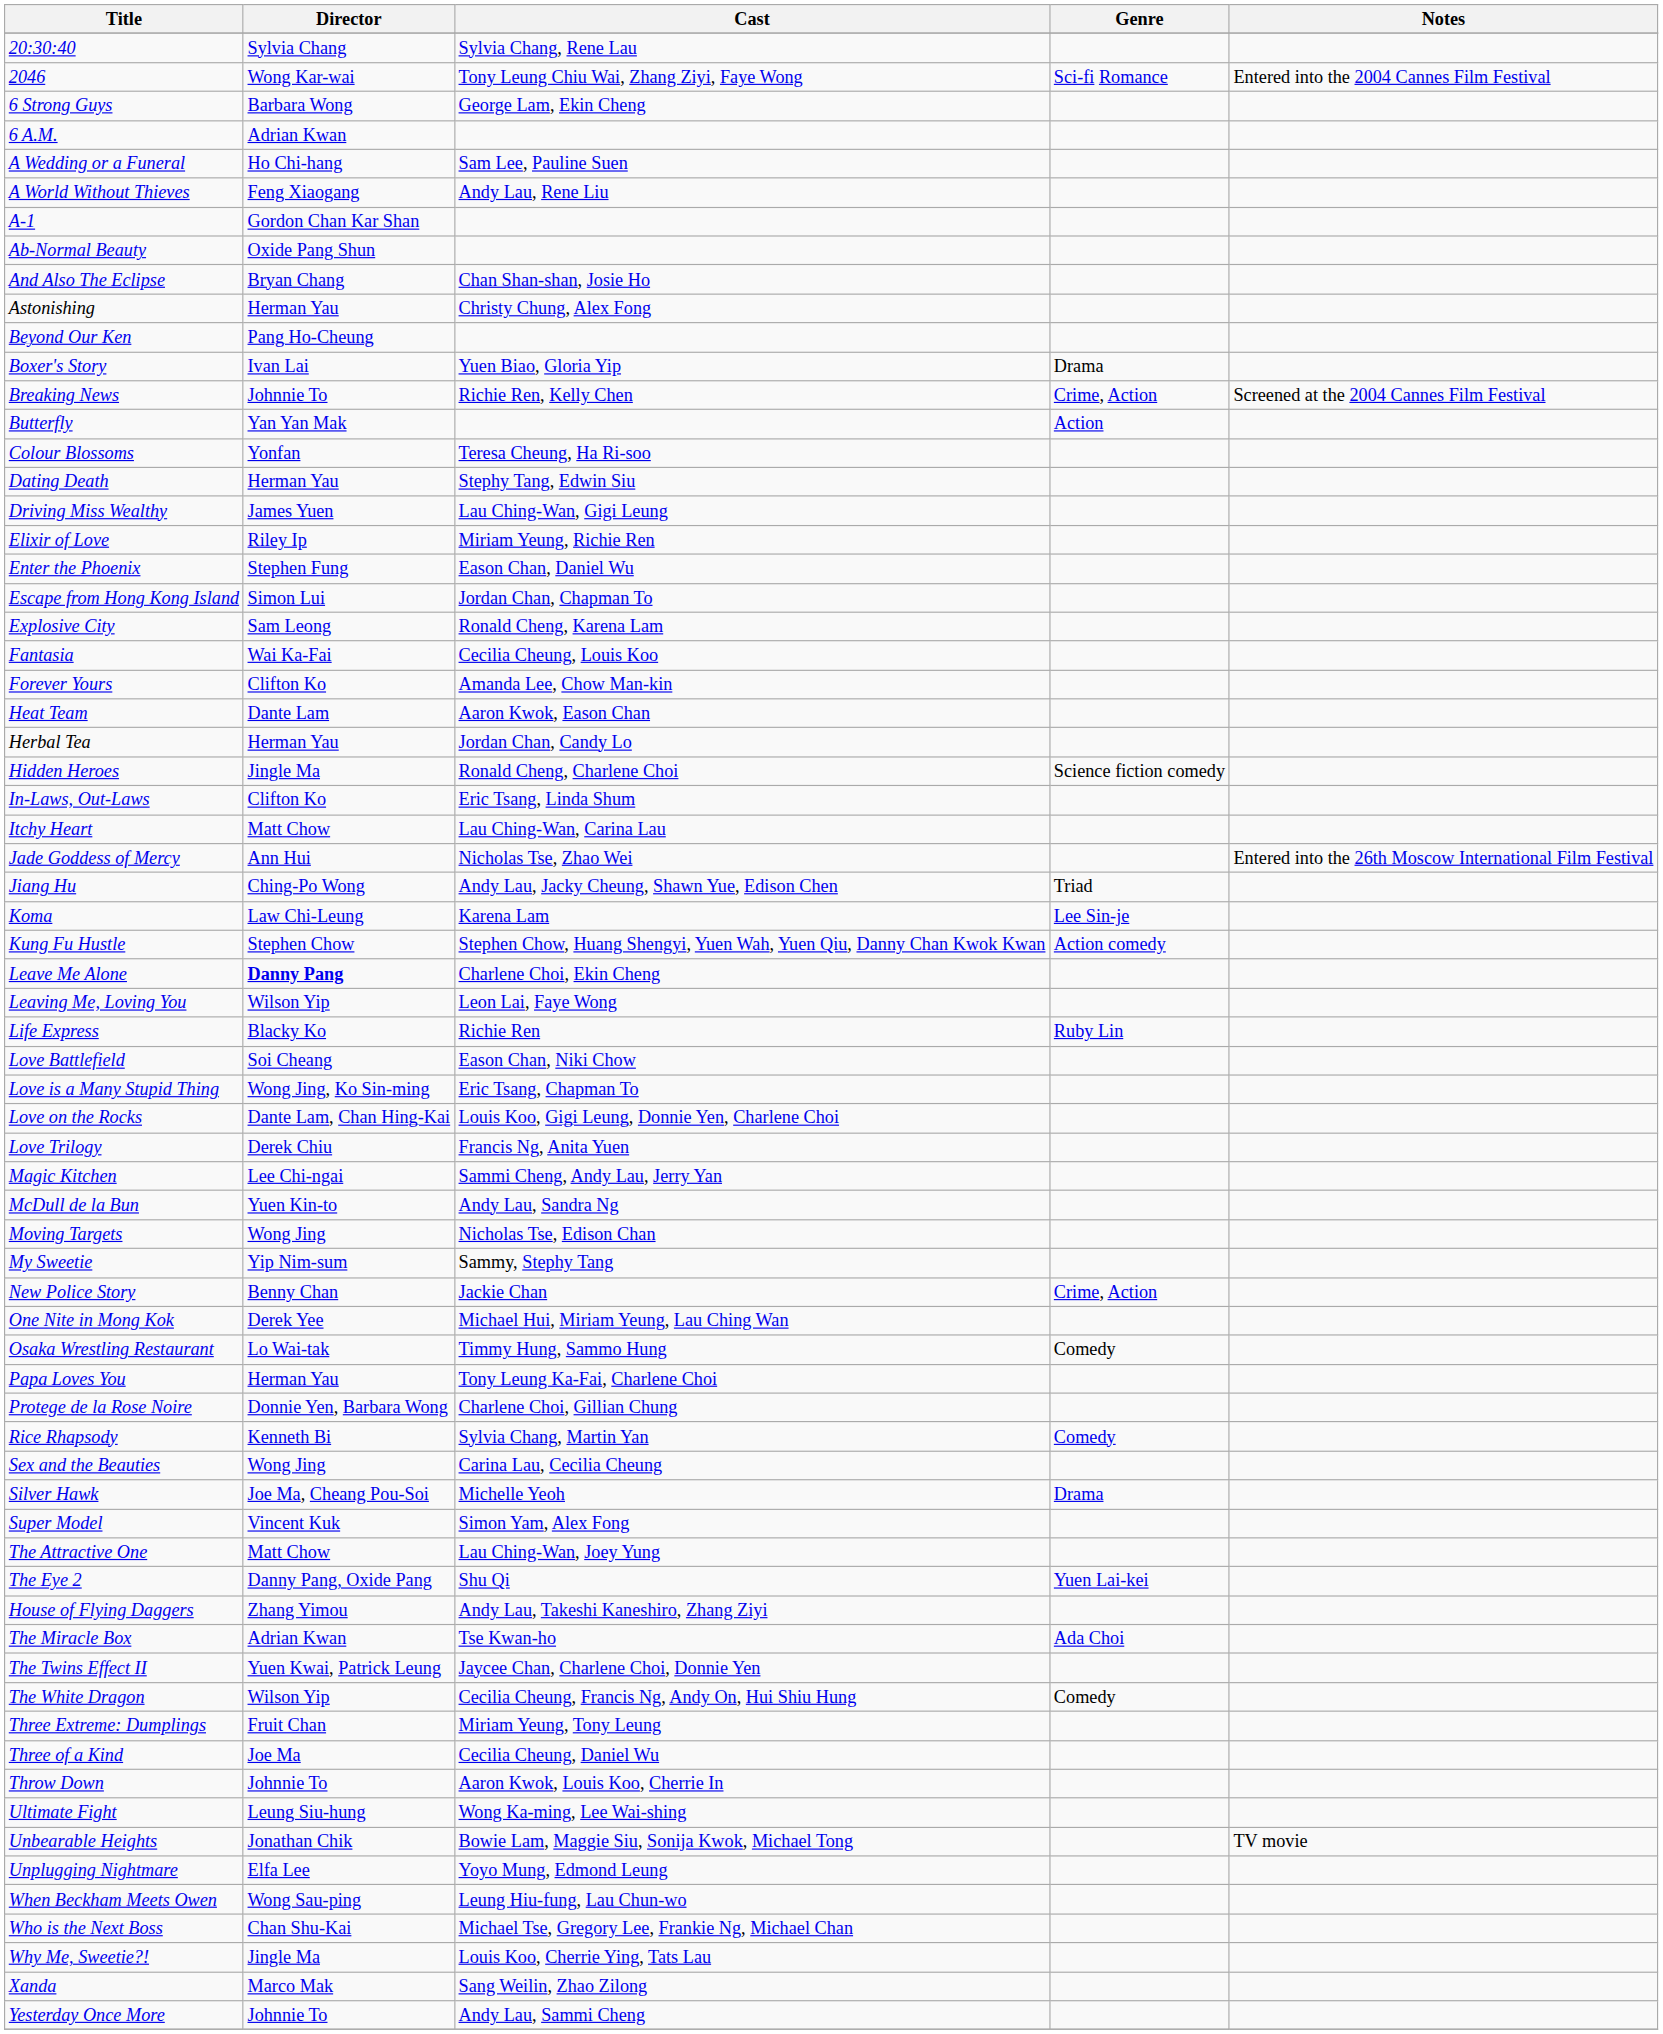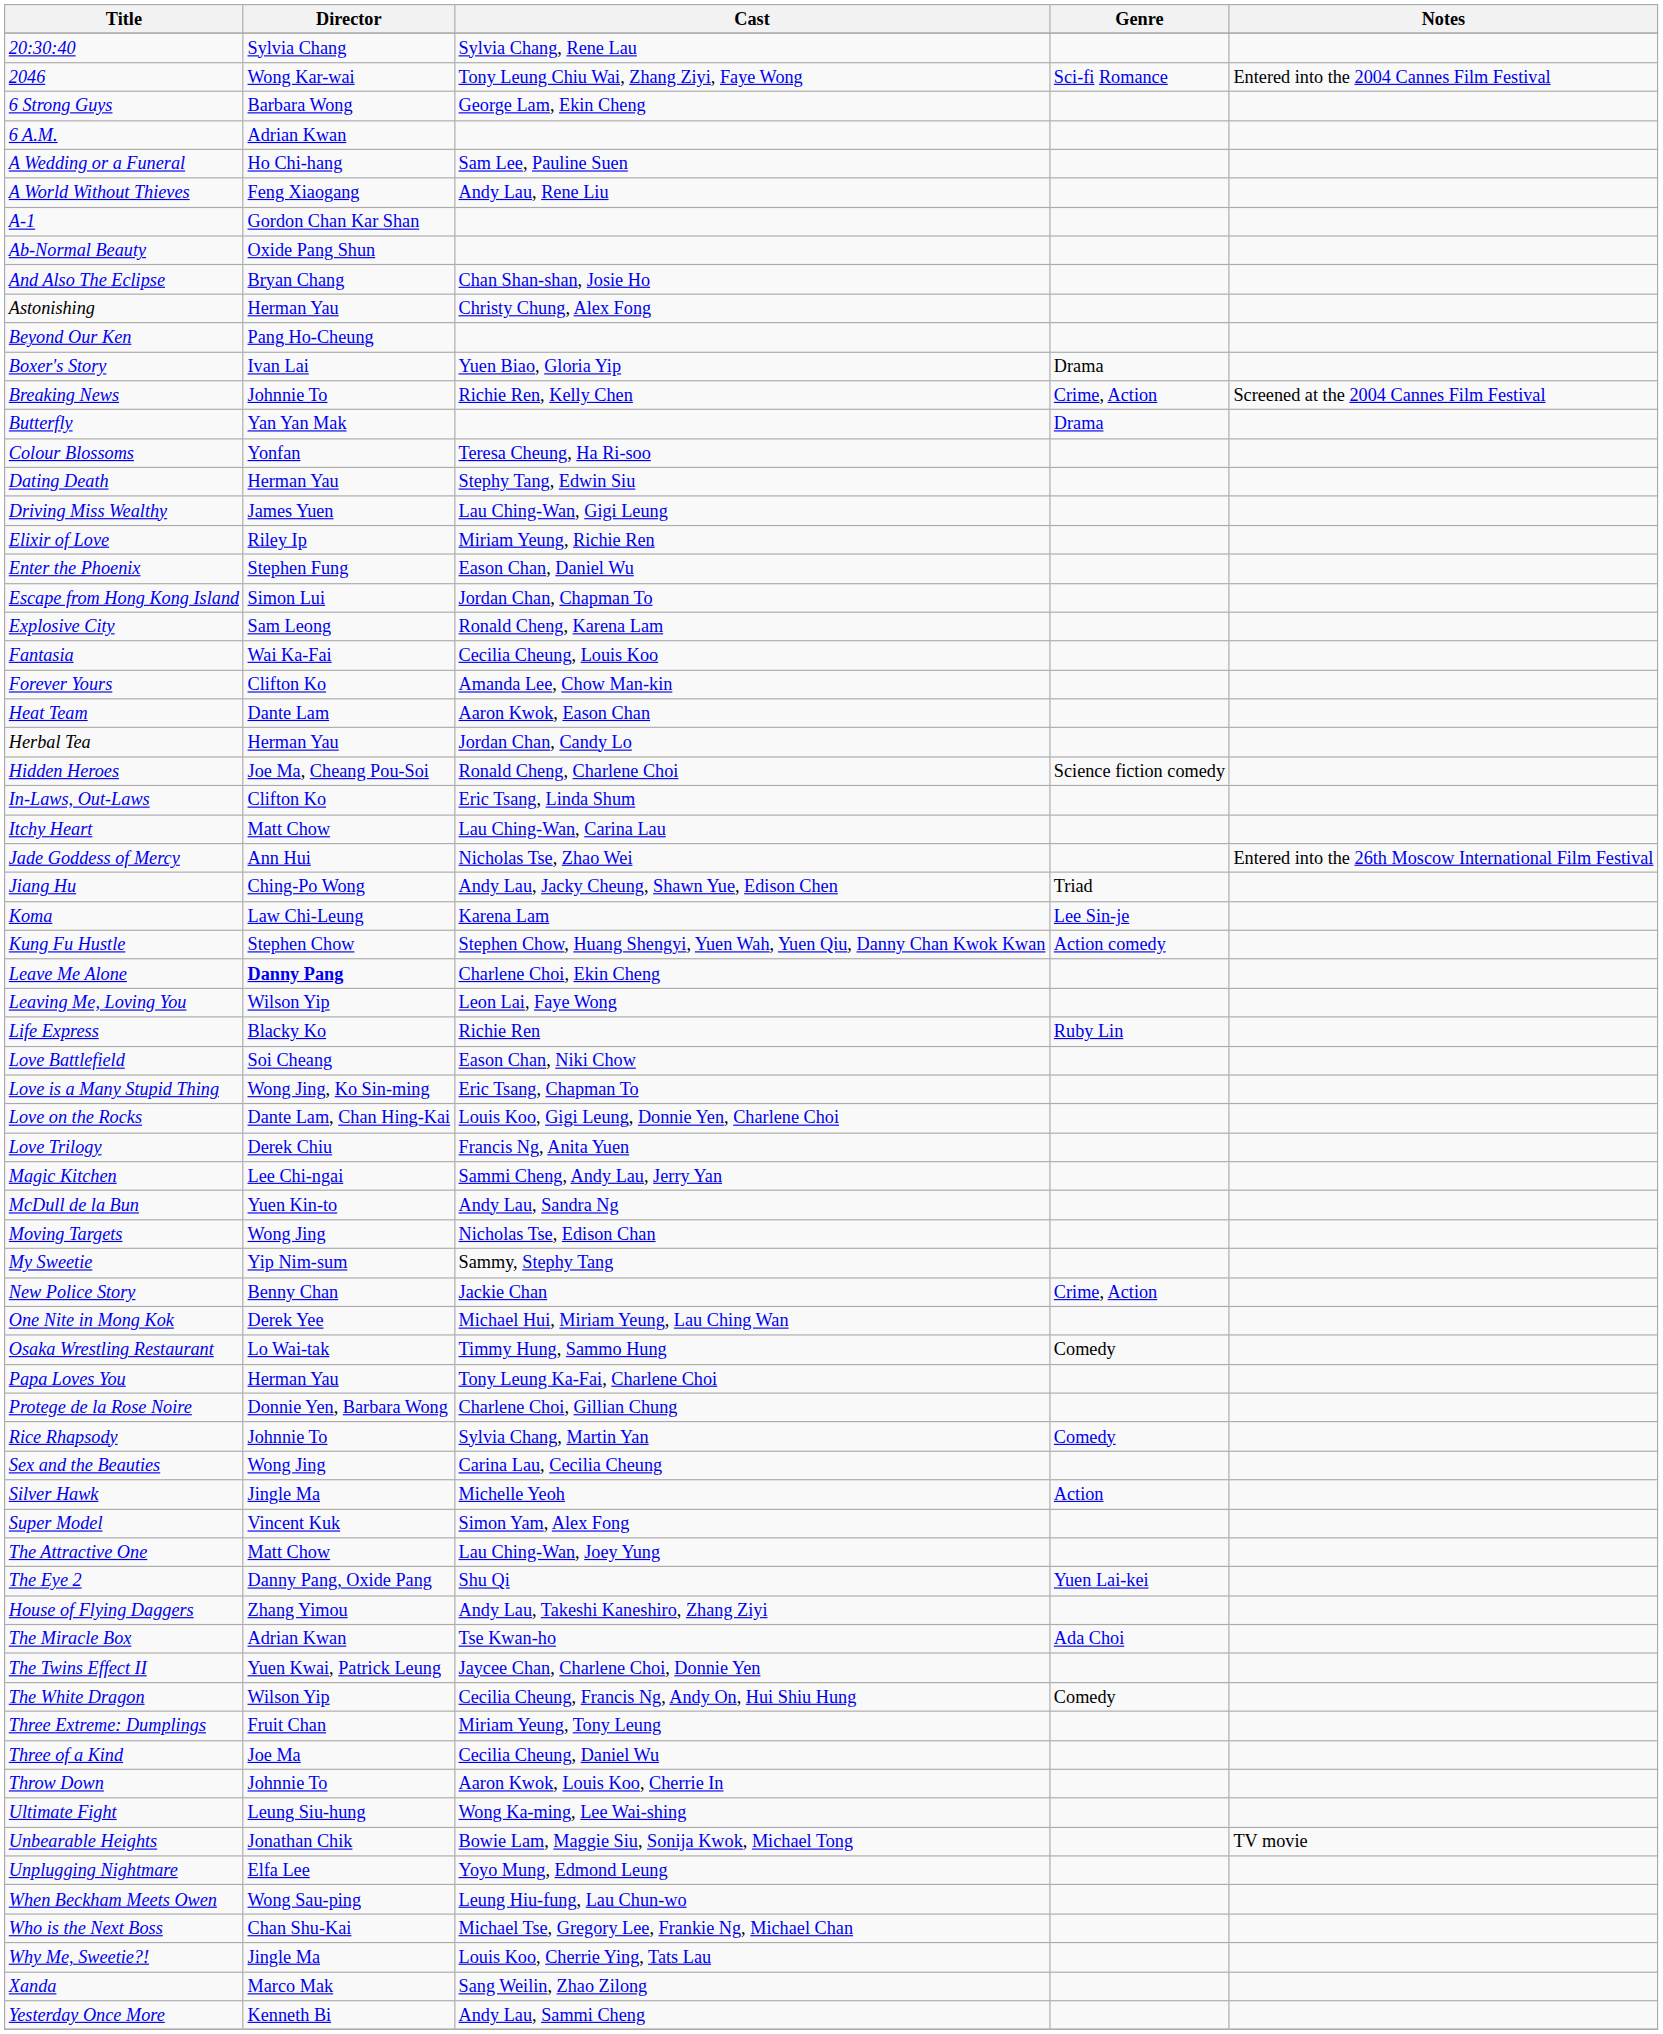Butterfly | Genre: Action -> Drama
Hidden Heroes | Director: Jingle Ma -> Joe Ma, Cheang Pou-Soi
Rice Rhapsody | Director: Kenneth Bi -> Johnnie To
Silver Hawk | Director: Joe Ma, Cheang Pou-Soi -> Jingle Ma
Silver Hawk | Genre: Drama -> Action
Yesterday Once More | Director: Johnnie To -> Kenneth Bi
